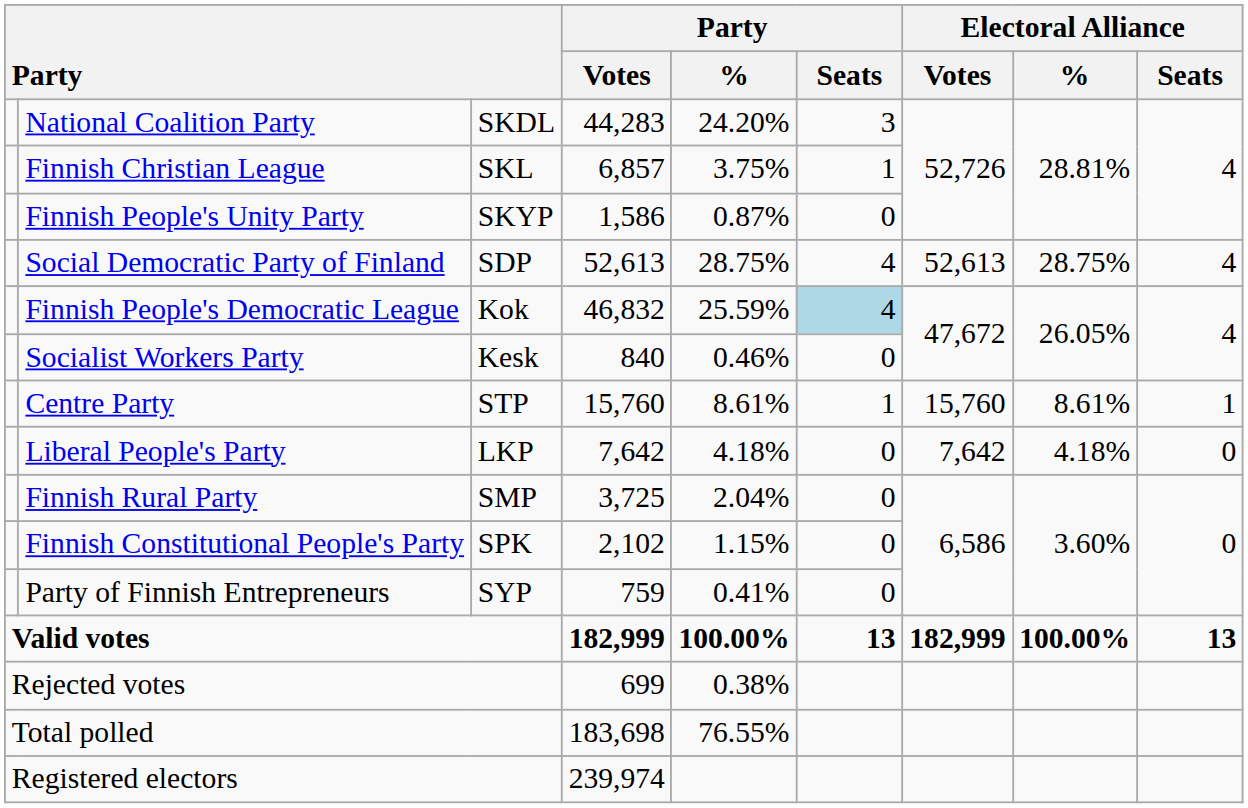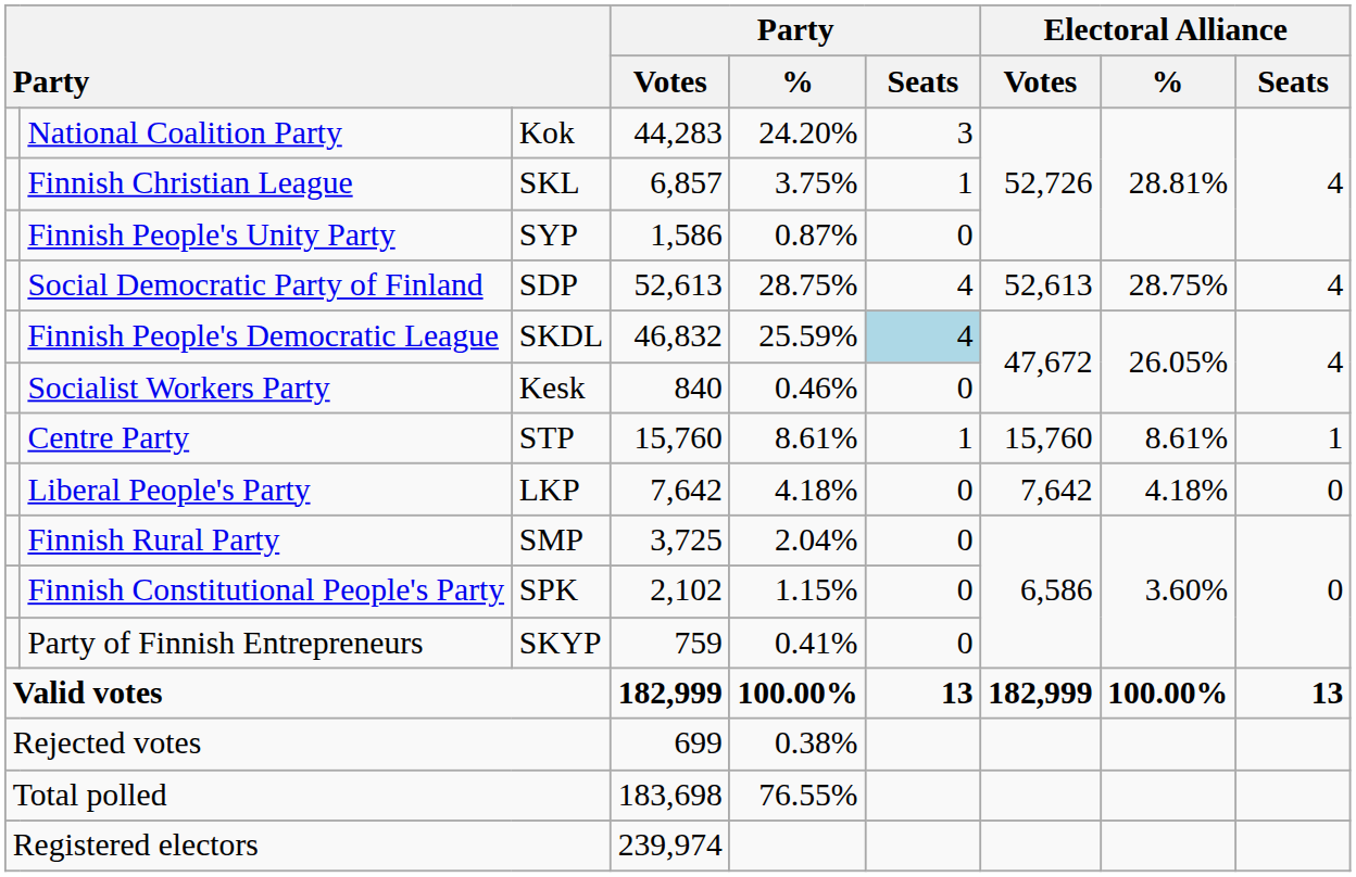National Coalition Party | column 3: SKDL -> Kok
Finnish People's Unity Party | column 3: SKYP -> SYP
Finnish People's Democratic League | column 3: Kok -> SKDL
Party of Finnish Entrepreneurs | column 3: SYP -> SKYP
